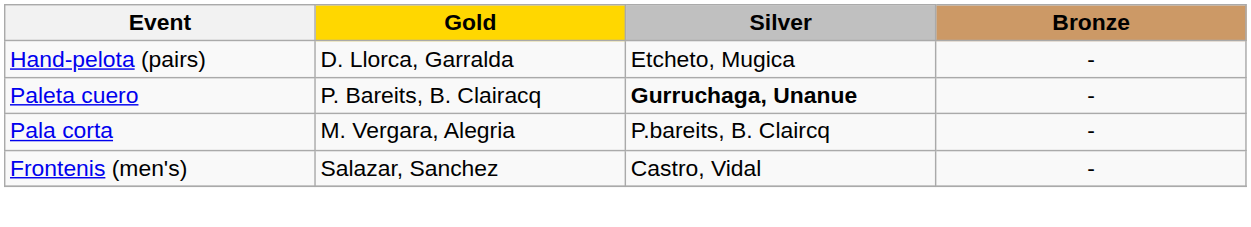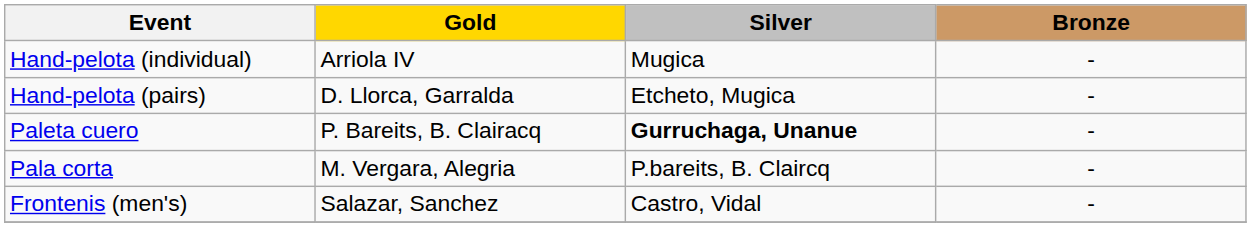+ row: Hand-pelota (individual) | Arriola IV | Mugica | -
